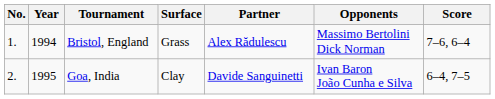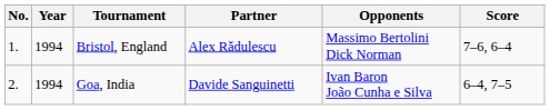- column: Surface | Grass | Clay
Goa, India | Year: 1995 -> 1994
